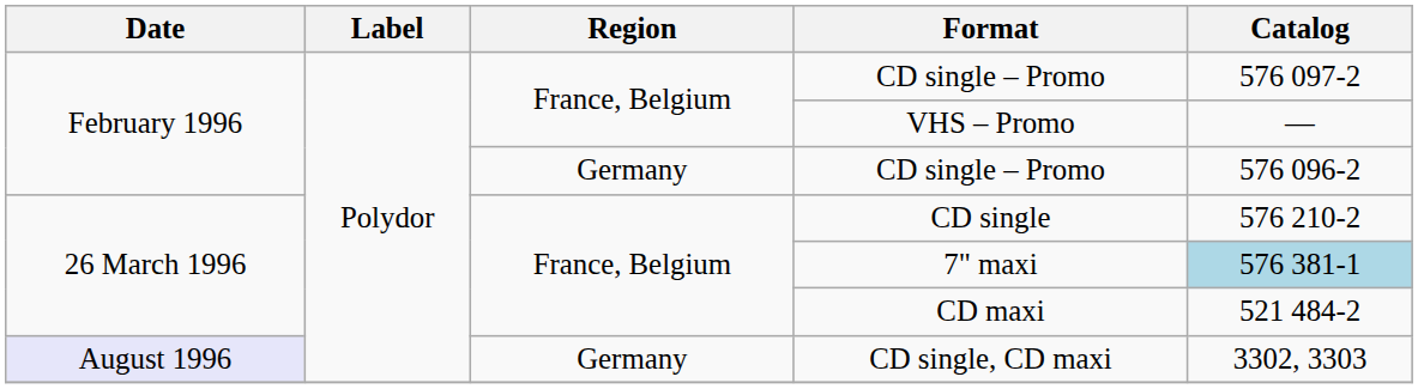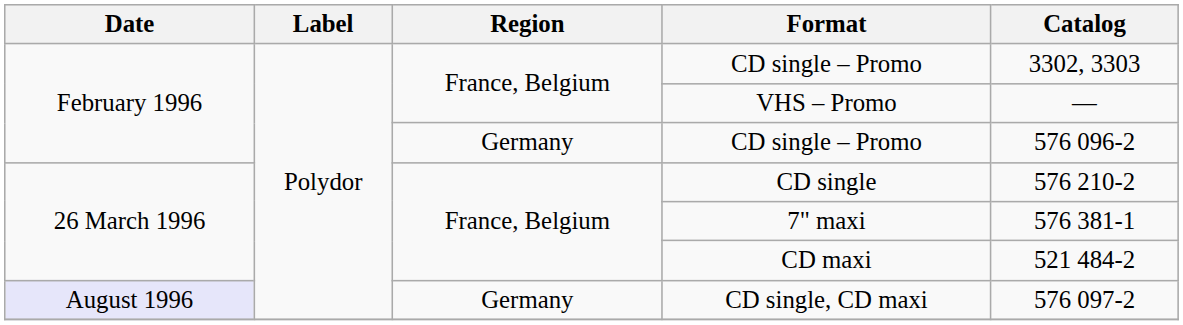France, Belgium / CD single – Promo | Catalog: 576 097-2 -> 3302, 3303
7" maxi | Catalog: lightblue background -> no background
CD single, CD maxi | Catalog: 3302, 3303 -> 576 097-2
